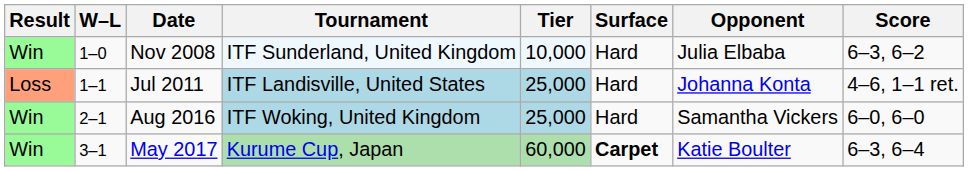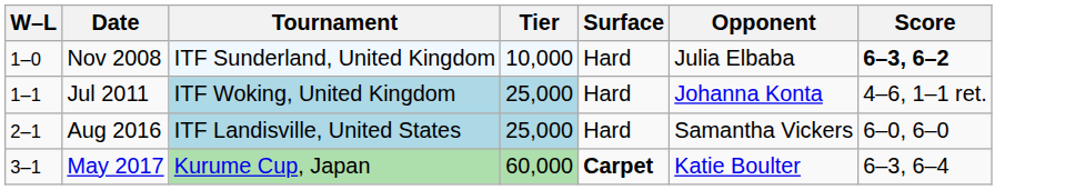- column: Result | Win | Loss | Win | Win
Nov 2008 | Score: normal -> bold
Jul 2011 | Tournament: ITF Landisville, United States -> ITF Woking, United Kingdom
Aug 2016 | Tournament: ITF Woking, United Kingdom -> ITF Landisville, United States
